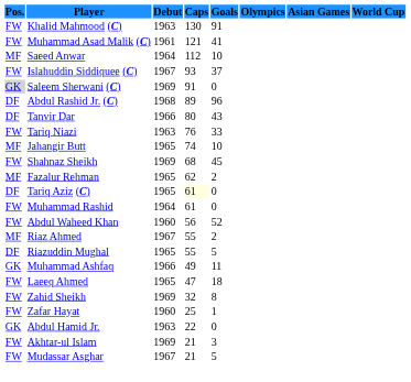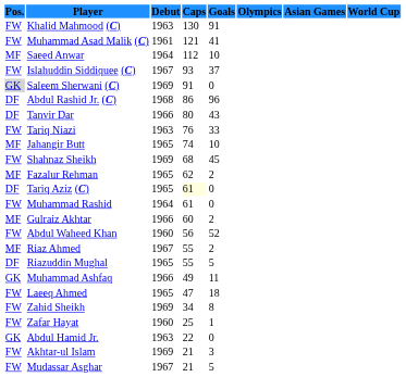Abdul Rashid Jr. (C) | Caps: 89 -> 86
+ row: MF | Gulraiz Akhtar | 1966 | 60 | 2
Zahid Sheikh | Caps: 32 -> 34
